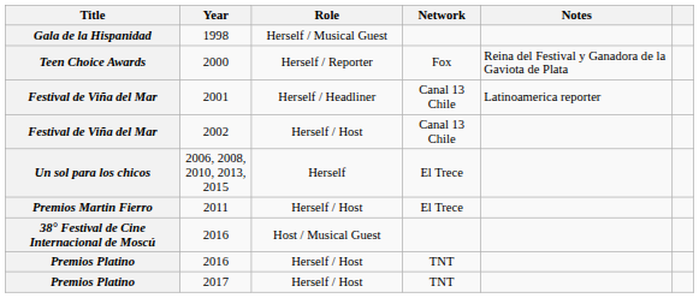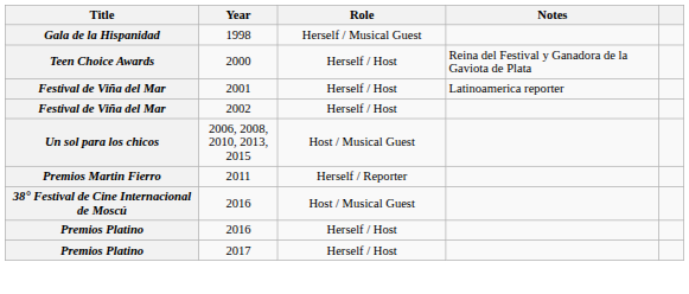- column: Network | Fox | Canal 13 Chile | Canal 13 Chile | El Trece | El Trece | TNT | TNT
2000 | Role: Herself / Reporter -> Herself / Host
2001 | Role: Herself / Headliner -> Herself / Host
2006, 2008, 2010, 2013, 2015 | Role: Herself -> Host / Musical Guest
2011 | Role: Herself / Host -> Herself / Reporter
